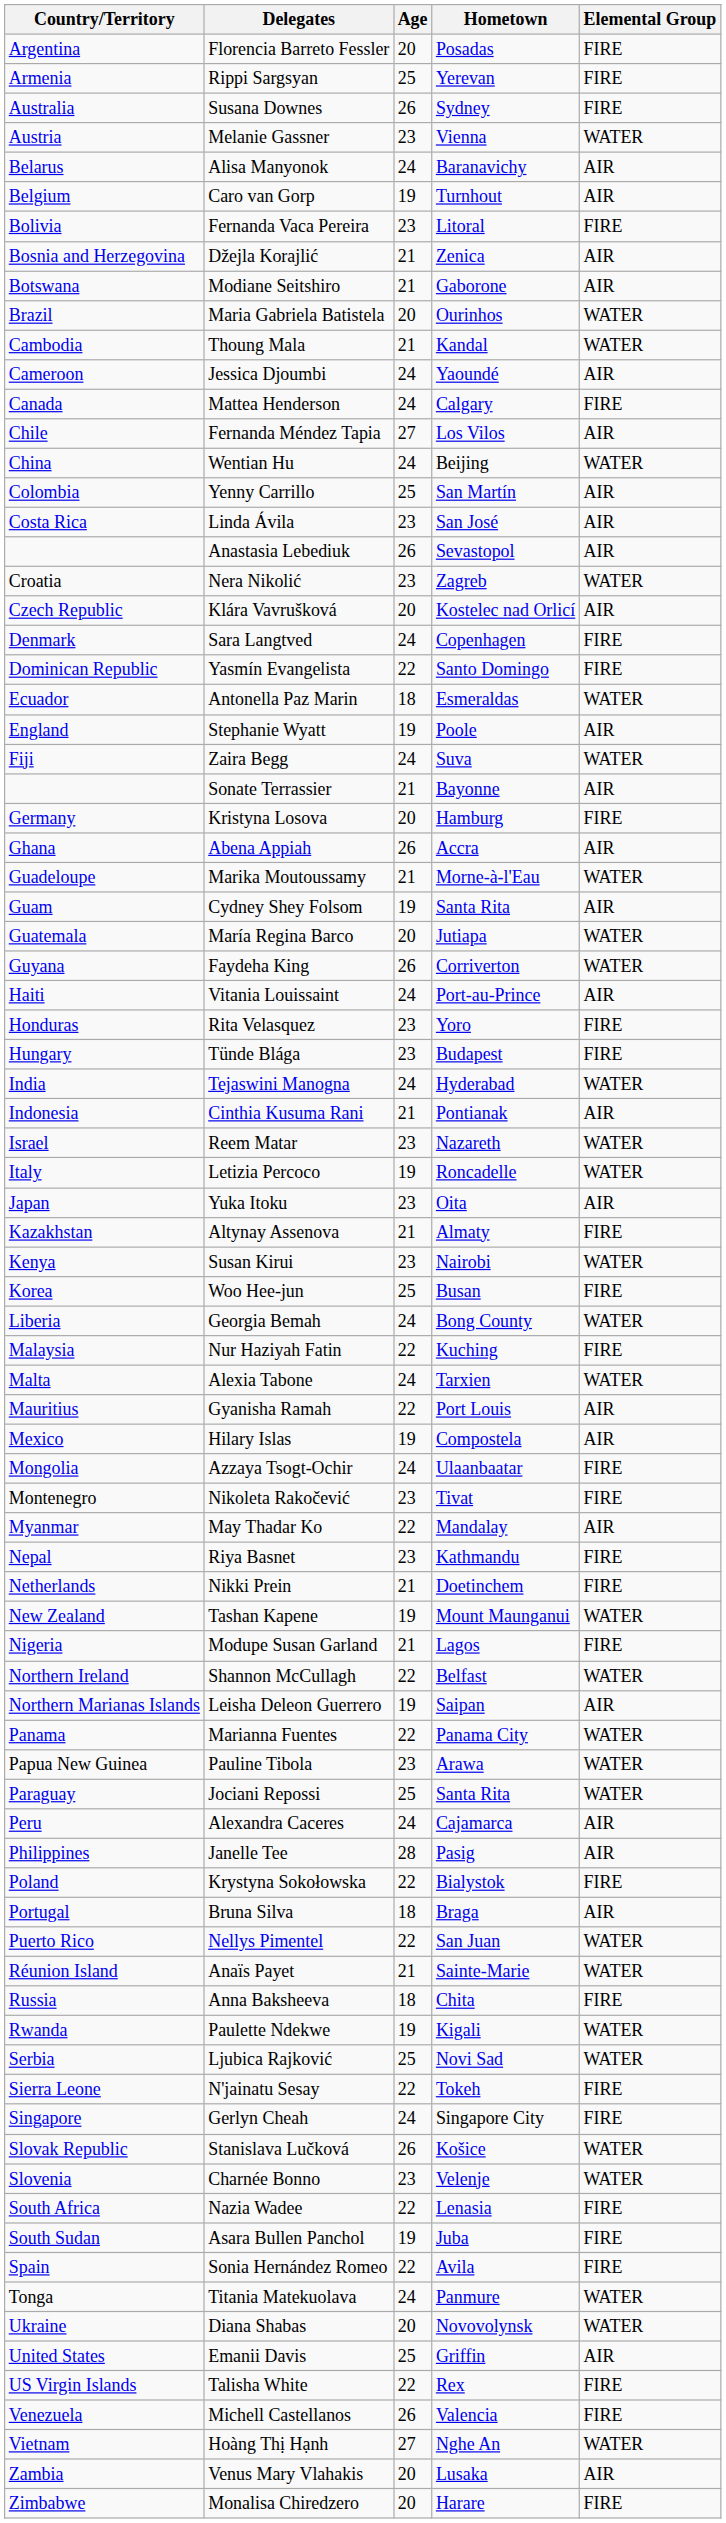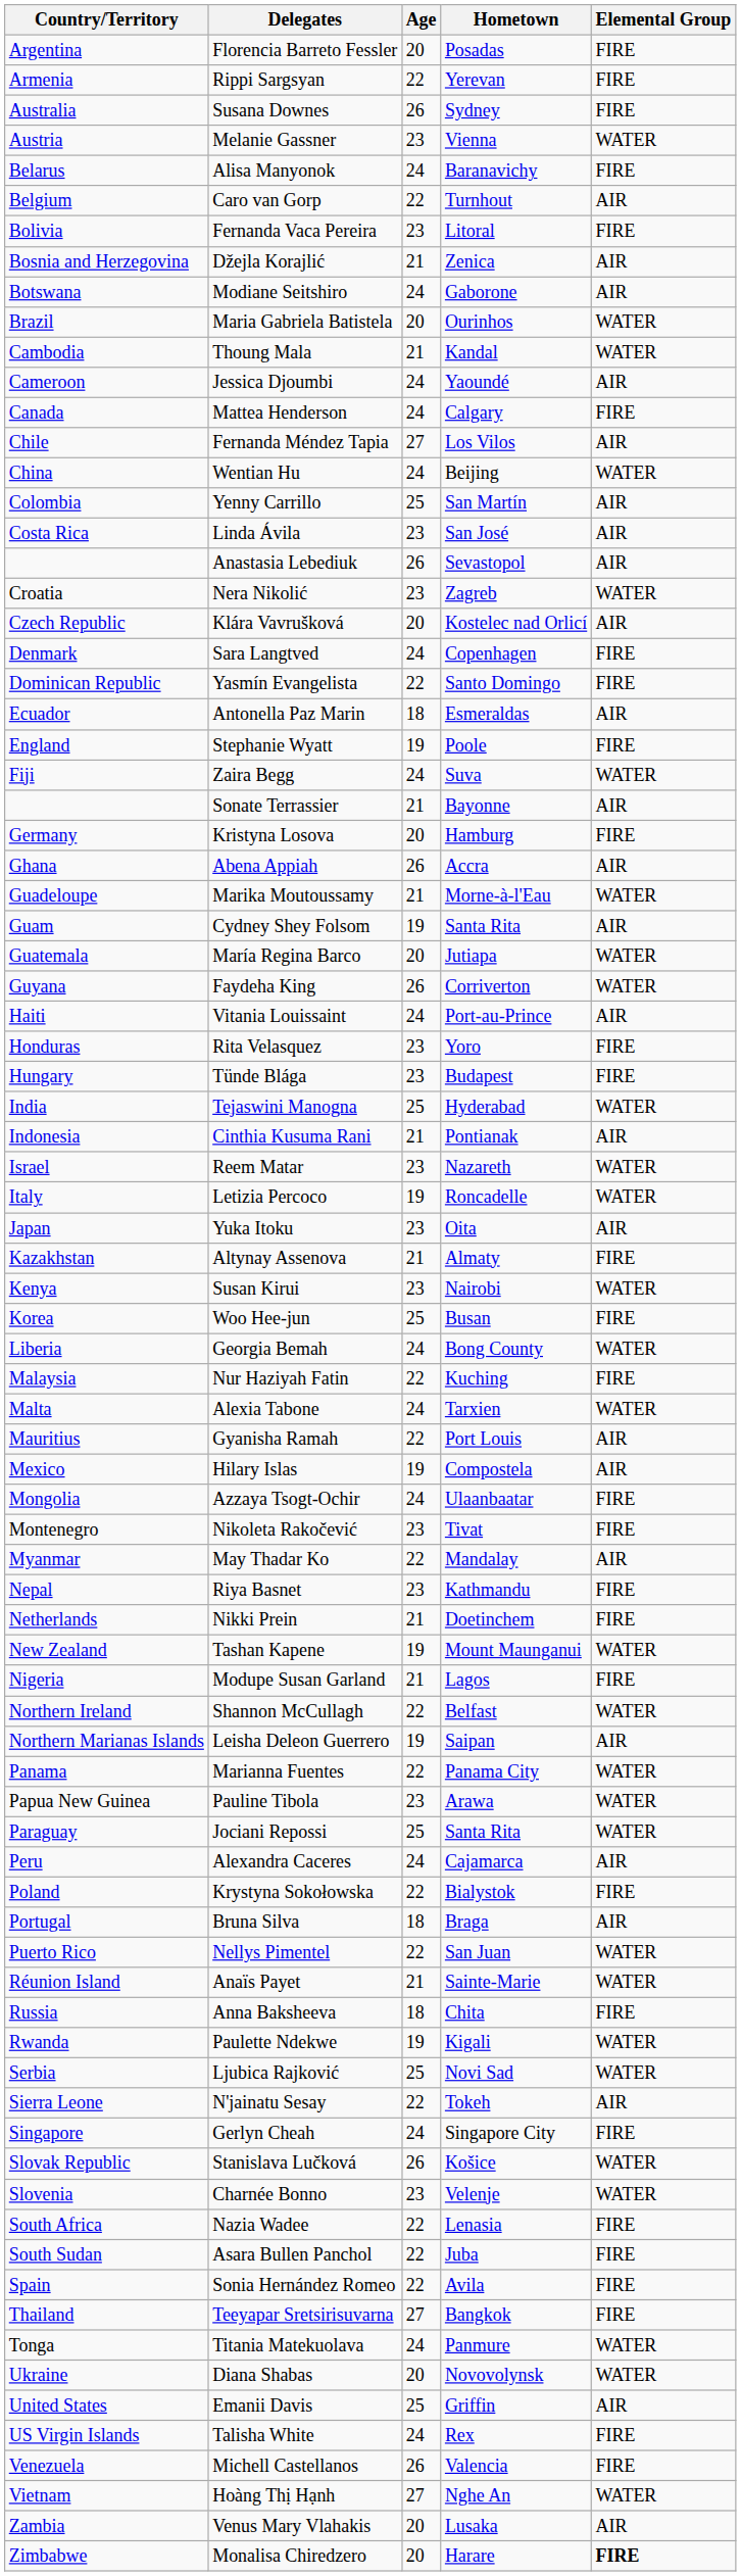Rippi Sargsyan | Age: 25 -> 22
Alisa Manyonok | Elemental Group: AIR -> FIRE
Caro van Gorp | Age: 19 -> 22
Modiane Seitshiro | Age: 21 -> 24
Antonella Paz Marin | Elemental Group: WATER -> AIR
Stephanie Wyatt | Elemental Group: AIR -> FIRE
Tejaswini Manogna | Age: 24 -> 25
- row: Philippines | Janelle Tee | 28 | Pasig | AIR
N'jainatu Sesay | Elemental Group: FIRE -> AIR
Asara Bullen Panchol | Age: 19 -> 22
+ row: Thailand | Teeyapar Sretsirisuvarna | 27 | Bangkok | FIRE
Talisha White | Age: 22 -> 24
Monalisa Chiredzero | Elemental Group: normal -> bold
